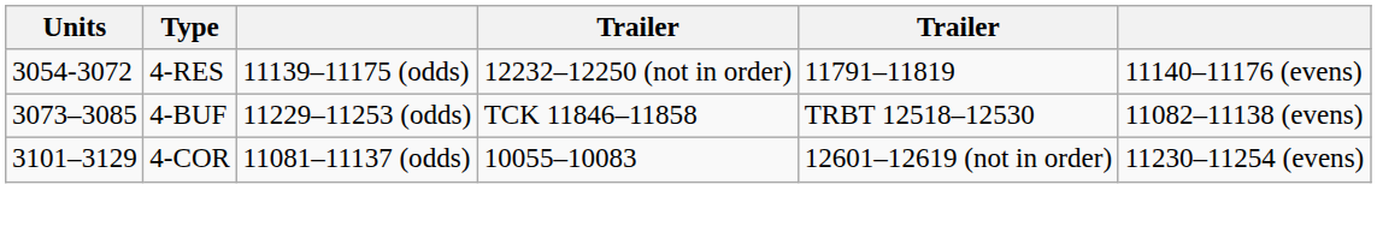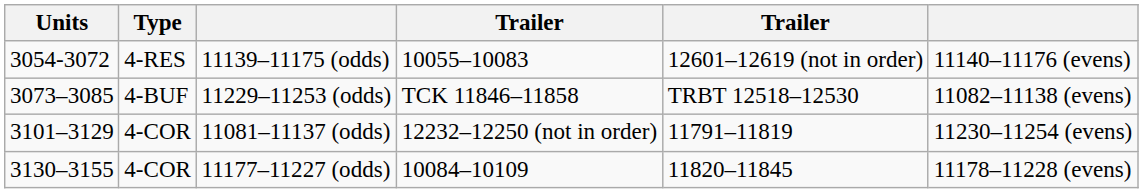11139–11175 (odds) | column 4: 12232–12250 (not in order) -> 10055–10083
11139–11175 (odds) | column 5: 11791–11819 -> 12601–12619 (not in order)
11081–11137 (odds) | column 4: 10055–10083 -> 12232–12250 (not in order)
11081–11137 (odds) | column 5: 12601–12619 (not in order) -> 11791–11819
+ row: 3130–3155 | 4-COR | 11177–11227 (odds) | 10084–10109 | 11820–11845 | 11178–11228 (evens)
